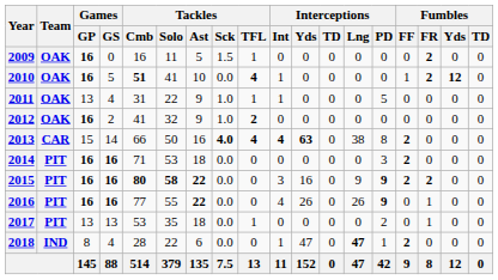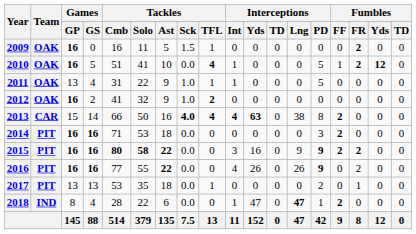2010 | Tackles / Cmb: bold -> normal
2010 | Interceptions / PD: 0 -> 5
2016 | Fumbles / FR: 1 -> 2
